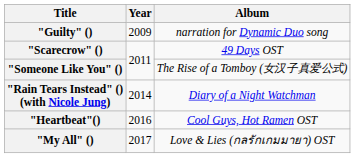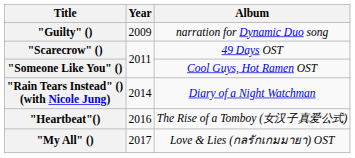"Someone Like You" () | Album: The Rise of a Tomboy (女汉子真爱公式) -> Cool Guys, Hot Ramen OST
"Heartbeat"() | Album: Cool Guys, Hot Ramen OST -> The Rise of a Tomboy (女汉子真爱公式)
